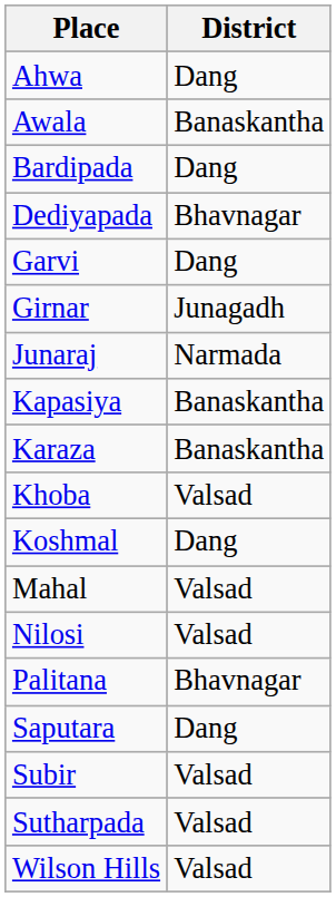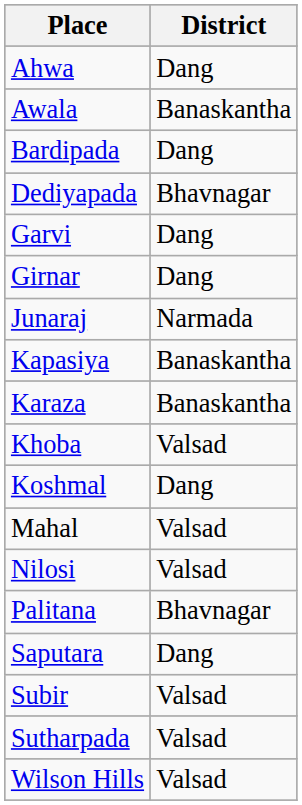Girnar | District: Junagadh -> Dang
